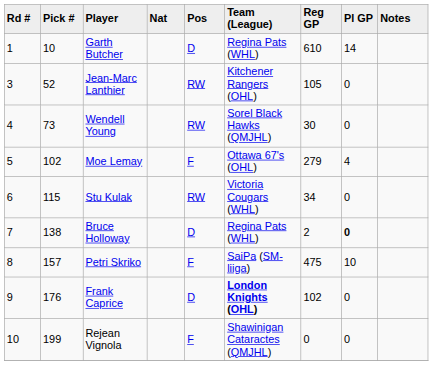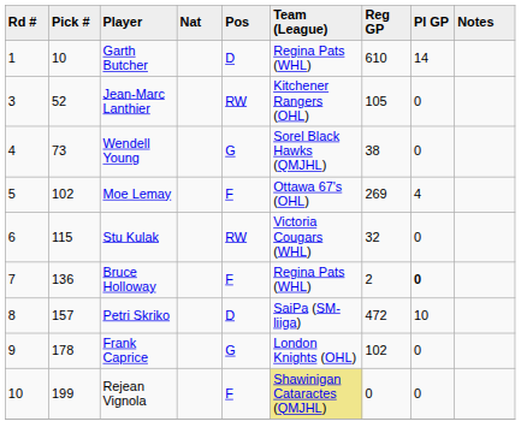Wendell Young | Pos: RW -> G
Wendell Young | Reg GP: 30 -> 38
Moe Lemay | Reg GP: 279 -> 269
Stu Kulak | Reg GP: 34 -> 32
Bruce Holloway | Pick #: 138 -> 136
Bruce Holloway | Pos: D -> F
Petri Skriko | Pos: F -> D
Petri Skriko | Reg GP: 475 -> 472
Frank Caprice | Pick #: 176 -> 178
Frank Caprice | Pos: D -> G
Frank Caprice | Team (League): bold -> normal
Rejean Vignola | Team (League): no background -> khaki background
